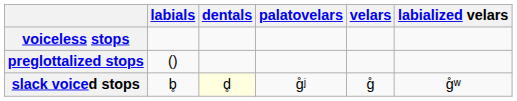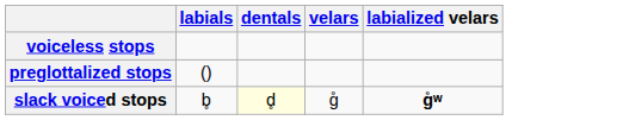- column: palatovelars | g̊ʲ
slack voiced stops | labialized velars: normal -> bold
